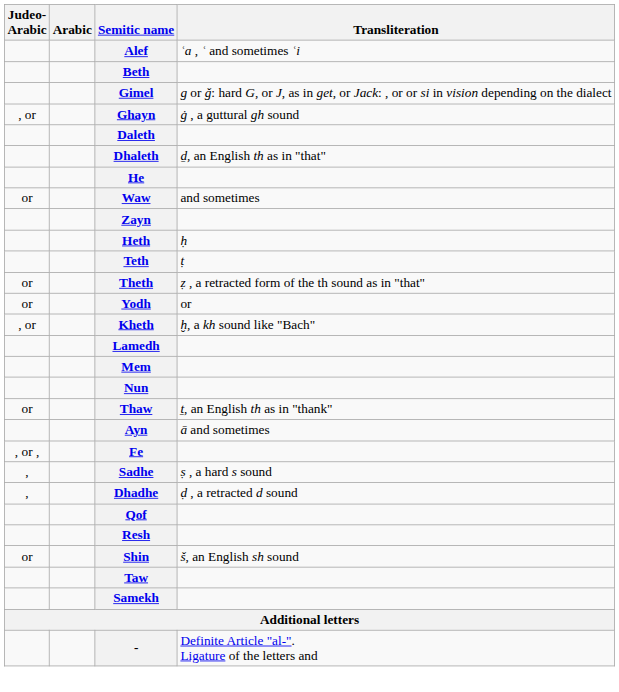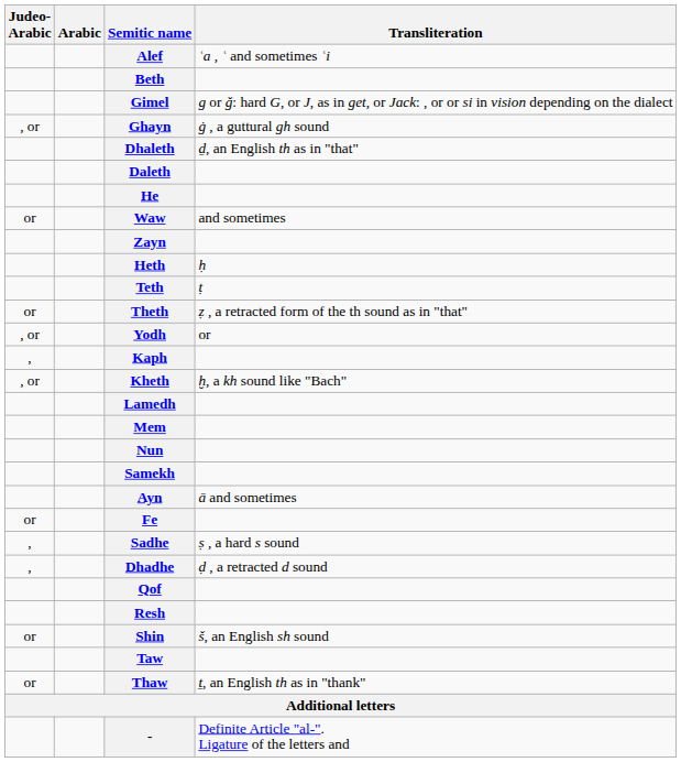rows swapped: Daleth <-> Dhaleth
Yodh | Judeo- Arabic: or -> , or
+ row: , | Kaph
rows swapped: Samekh <-> Thaw
Fe | Judeo- Arabic: , or , -> or
